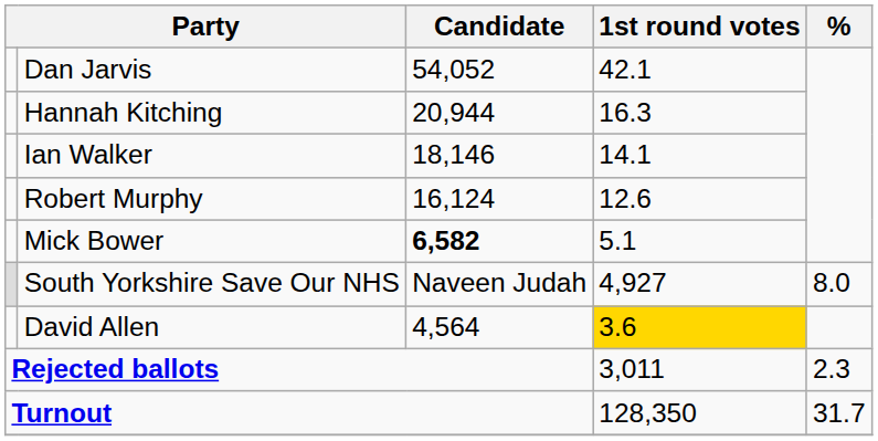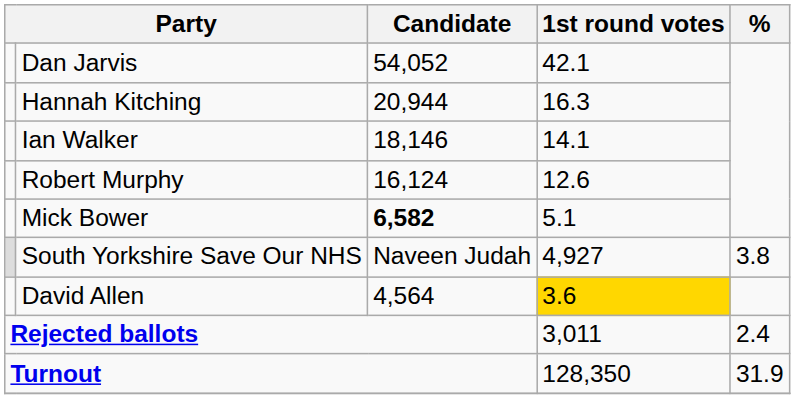South Yorkshire Save Our NHS | %: 8.0 -> 3.8
Rejected ballots | %: 2.3 -> 2.4
Turnout | %: 31.7 -> 31.9
